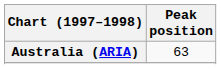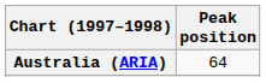Australia (ARIA) | Peak position: 63 -> 64
